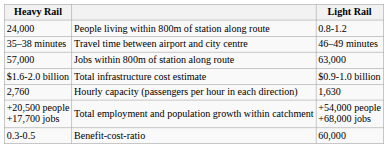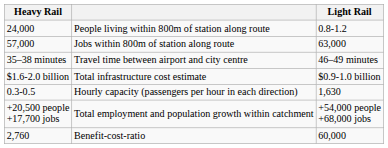rows swapped: Jobs within 800m of station along route <-> Travel time between airport and city centre
Hourly capacity (passengers per hour in each direction) | Heavy Rail: 2,760 -> 0.3-0.5
Benefit-cost-ratio | Heavy Rail: 0.3-0.5 -> 2,760
